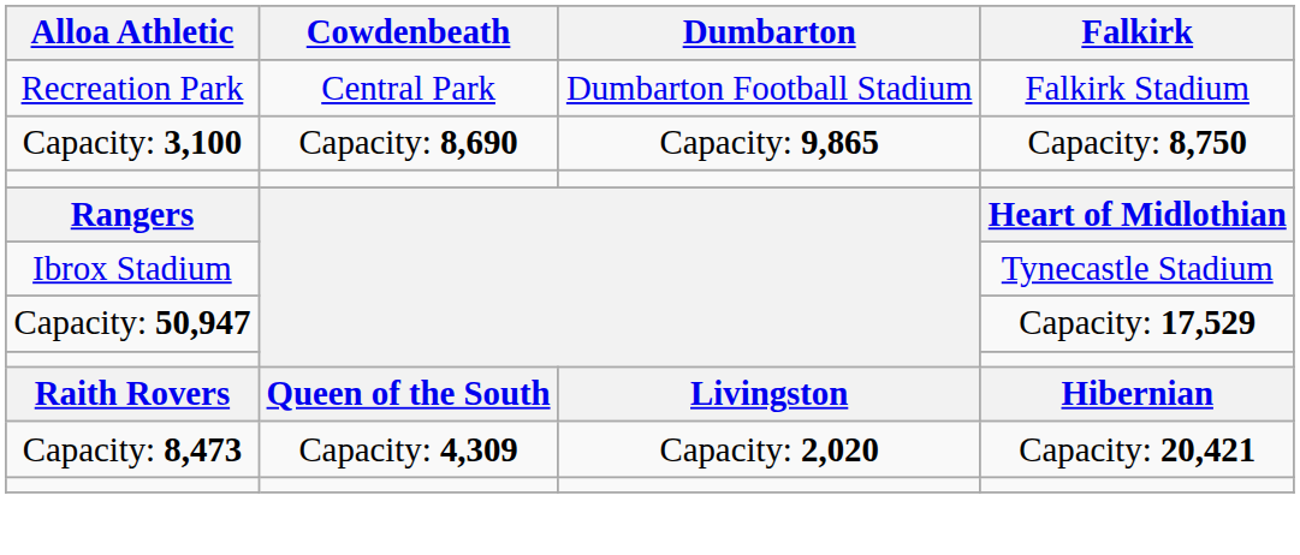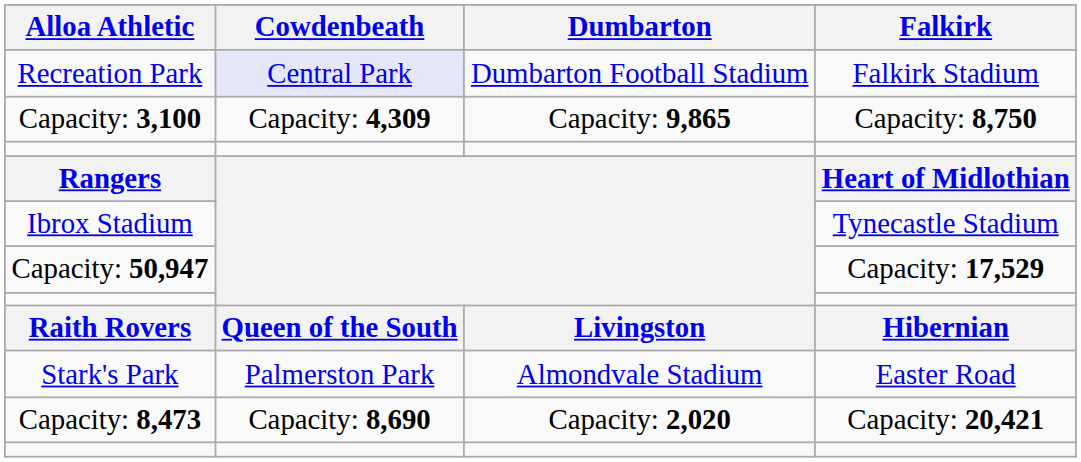Recreation Park | Cowdenbeath: no background -> lavender background
Capacity: 3,100 | Cowdenbeath: Capacity: 8,690 -> Capacity: 4,309
+ row: Stark's Park | Palmerston Park | Almondvale Stadium | Easter Road
Capacity: 8,473 | Cowdenbeath: Capacity: 4,309 -> Capacity: 8,690
